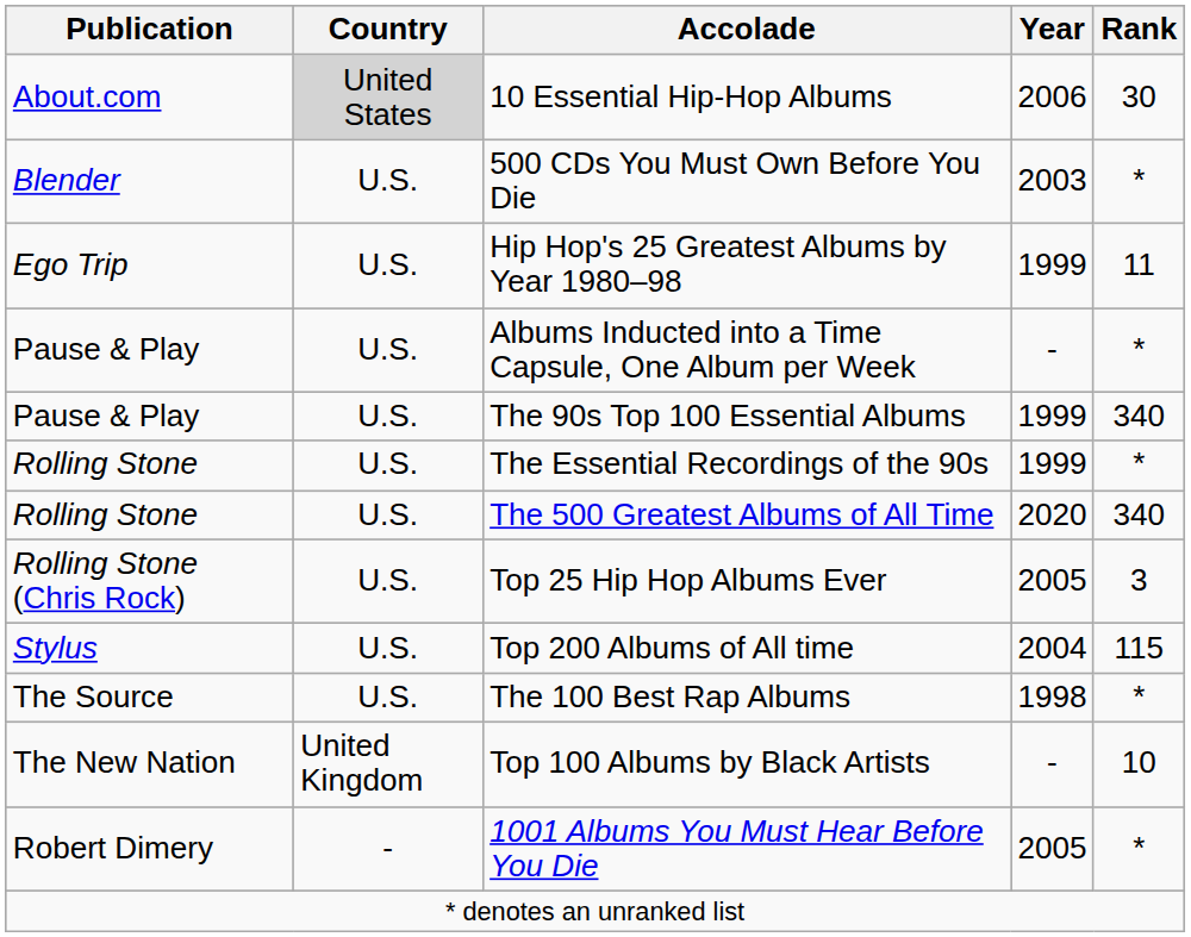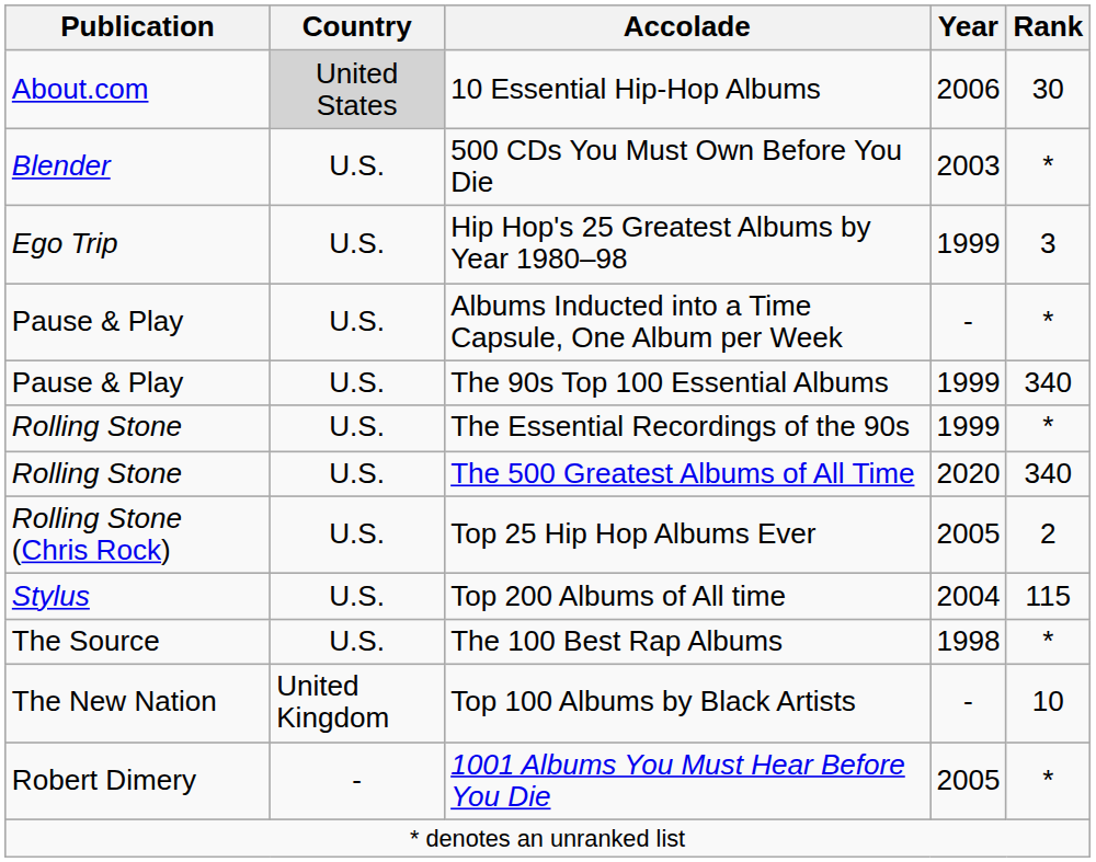Hip Hop's 25 Greatest Albums by Year 1980–98 | Rank: 11 -> 3
Top 25 Hip Hop Albums Ever | Rank: 3 -> 2
